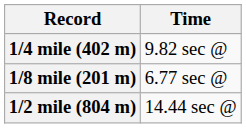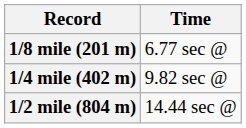rows swapped: 1/8 mile (201 m) <-> 1/4 mile (402 m)
